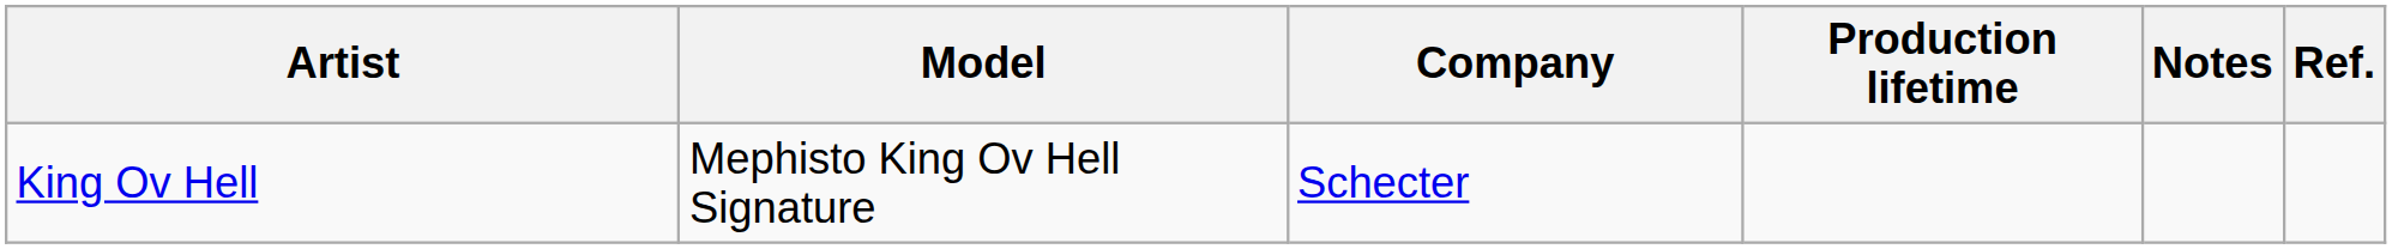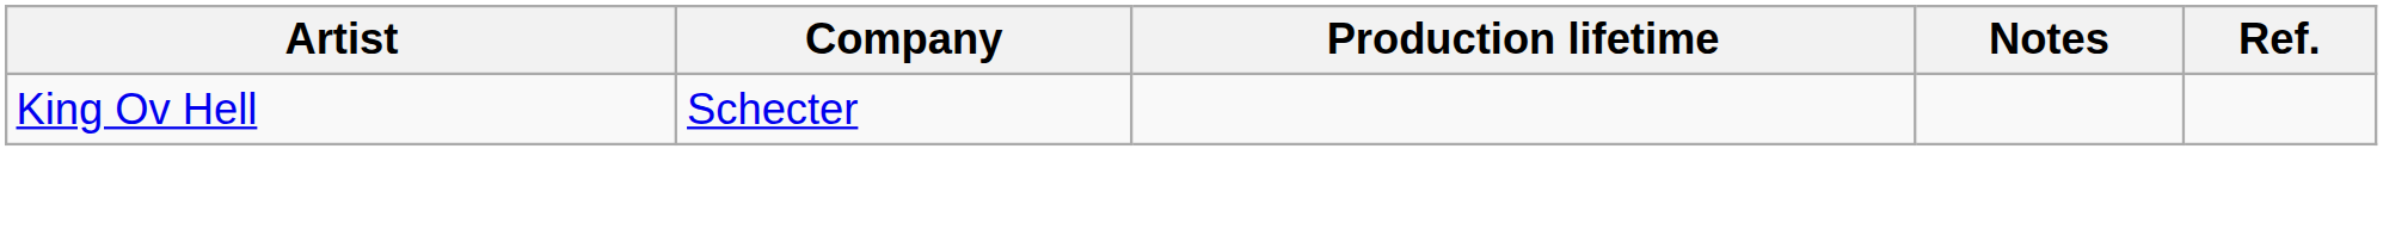- column: Model | Mephisto King Ov Hell Signature
